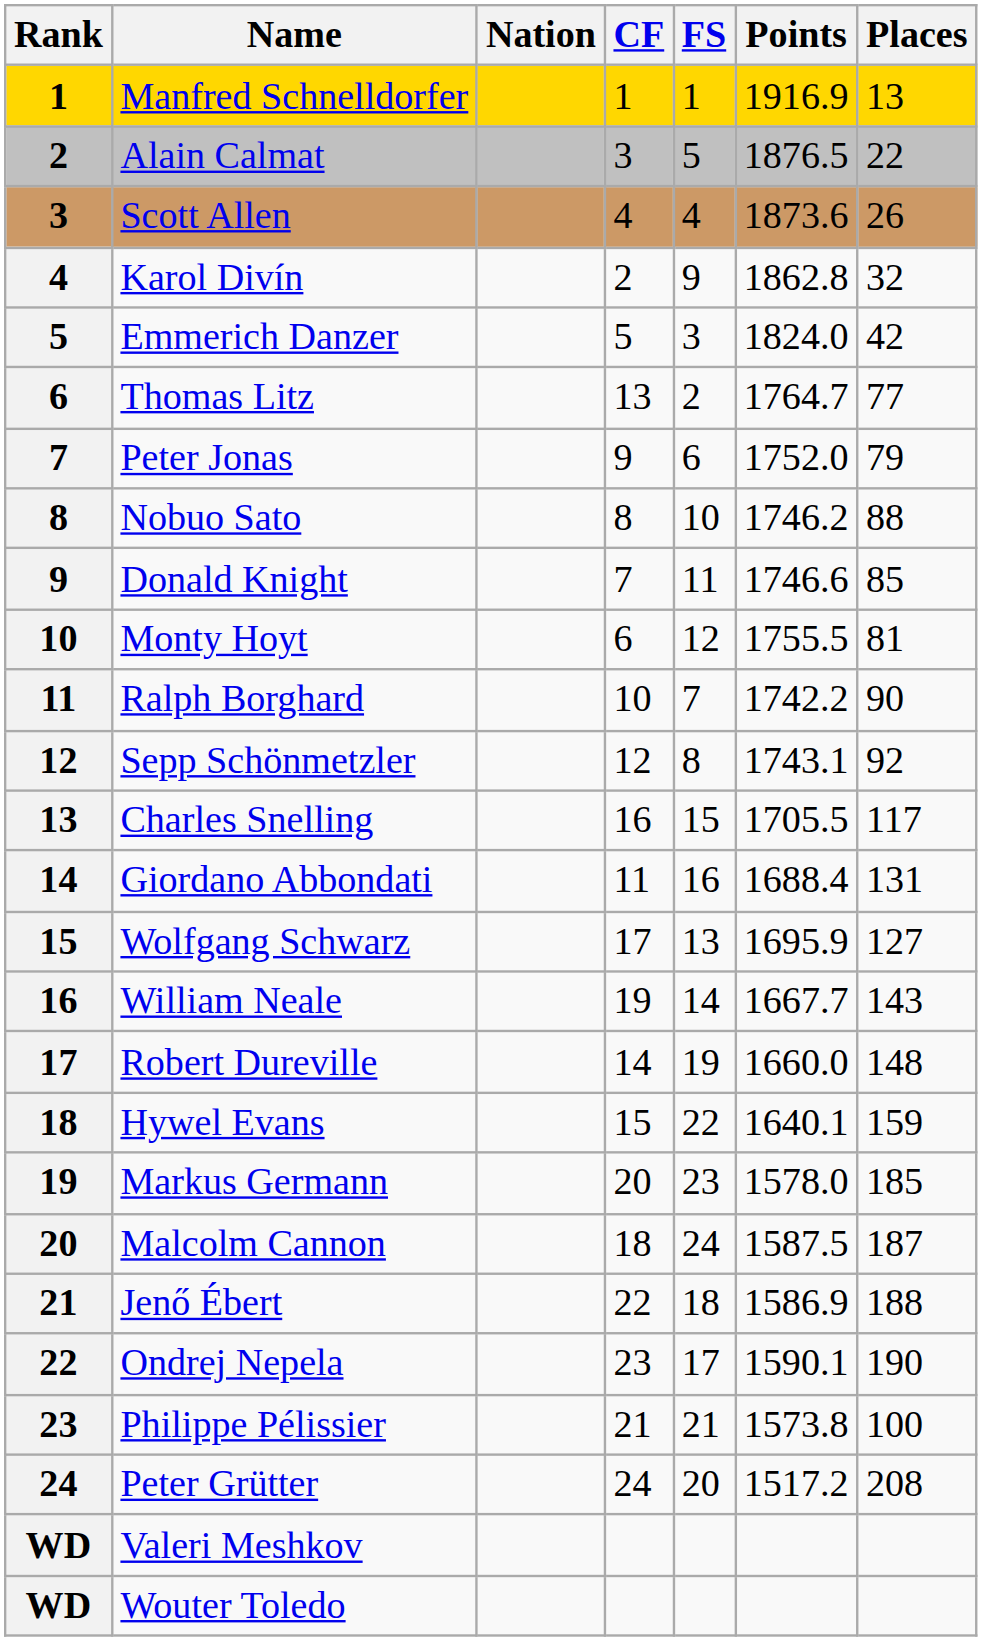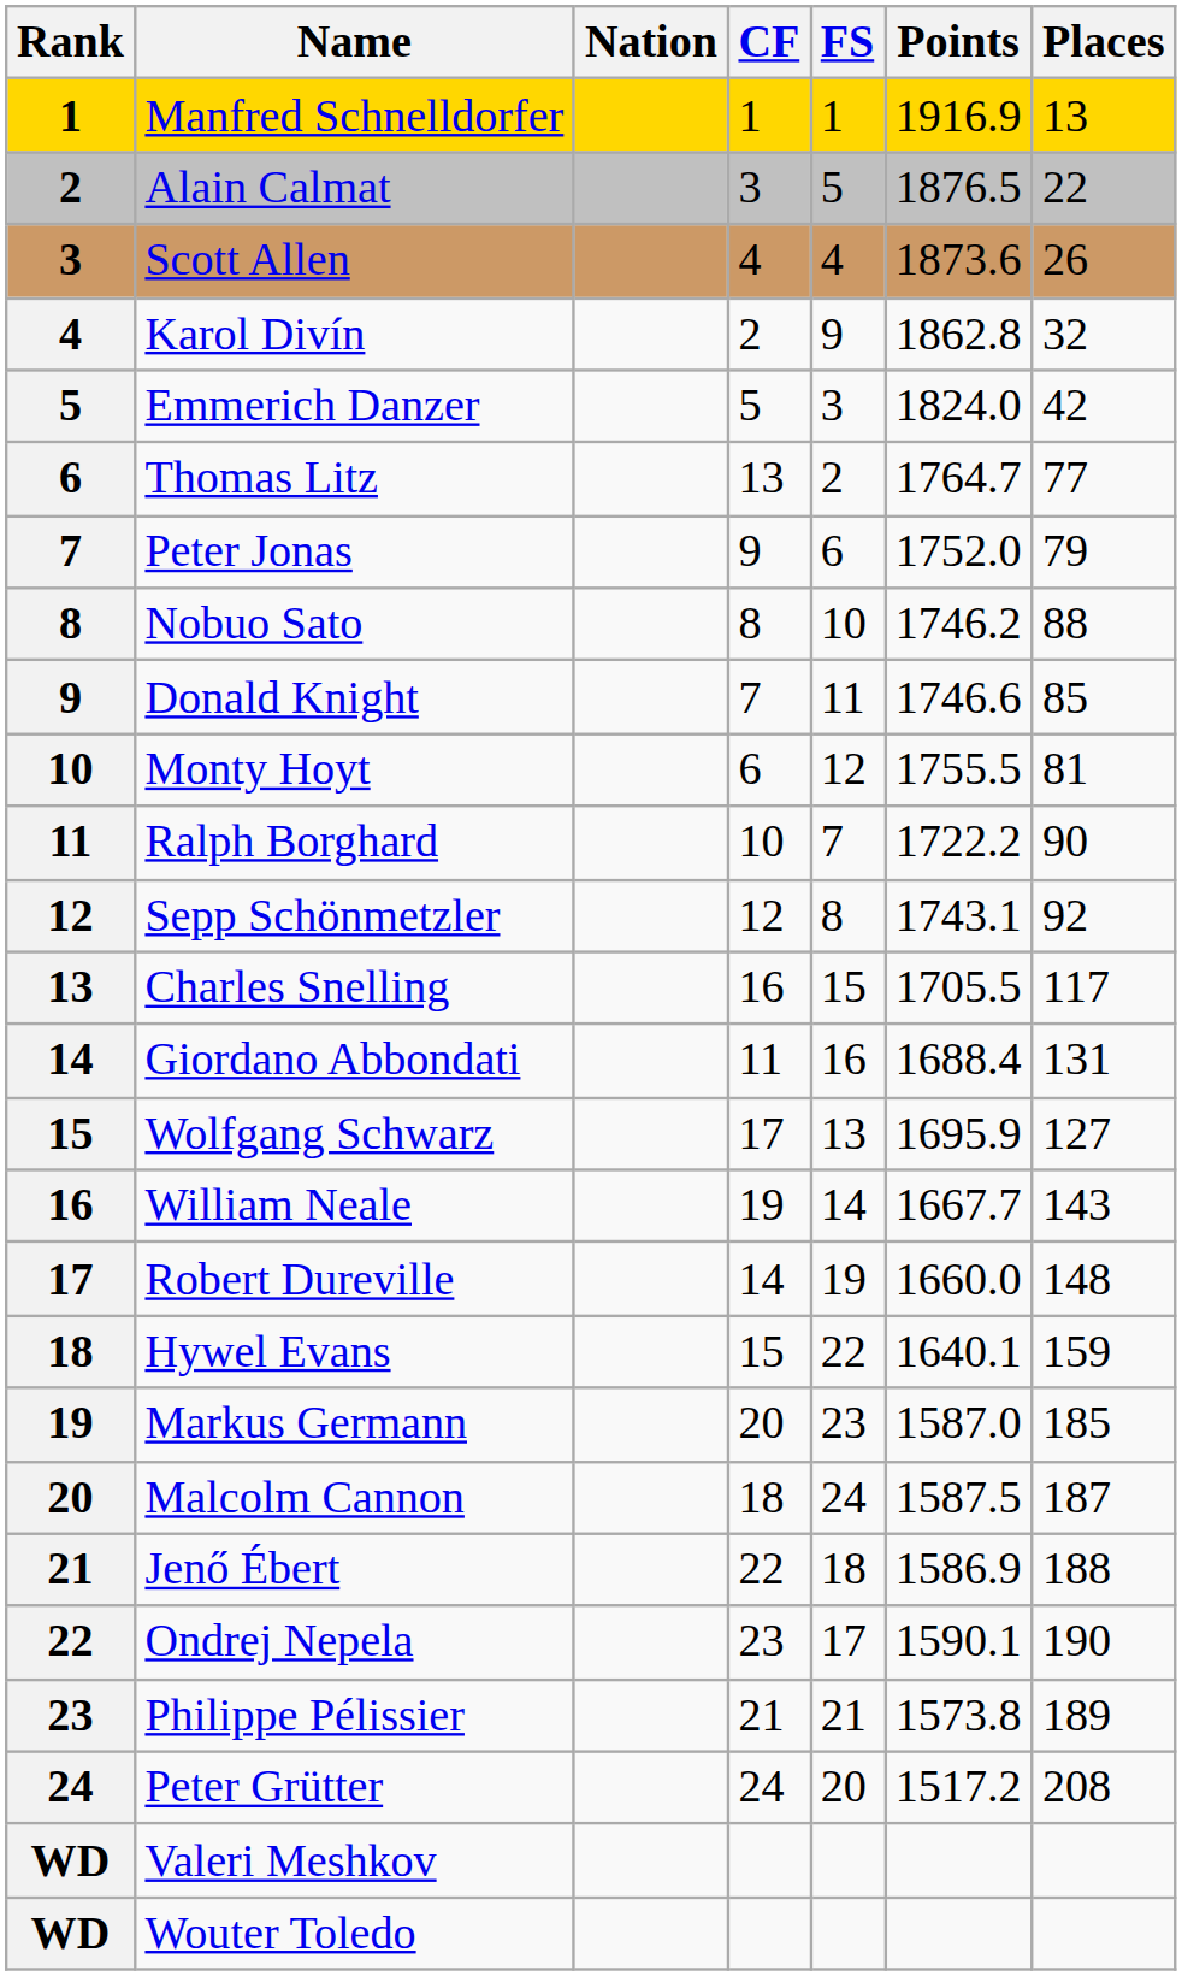Ralph Borghard | Points: 1742.2 -> 1722.2
Markus Germann | Points: 1578.0 -> 1587.0
Philippe Pélissier | Places: 100 -> 189
